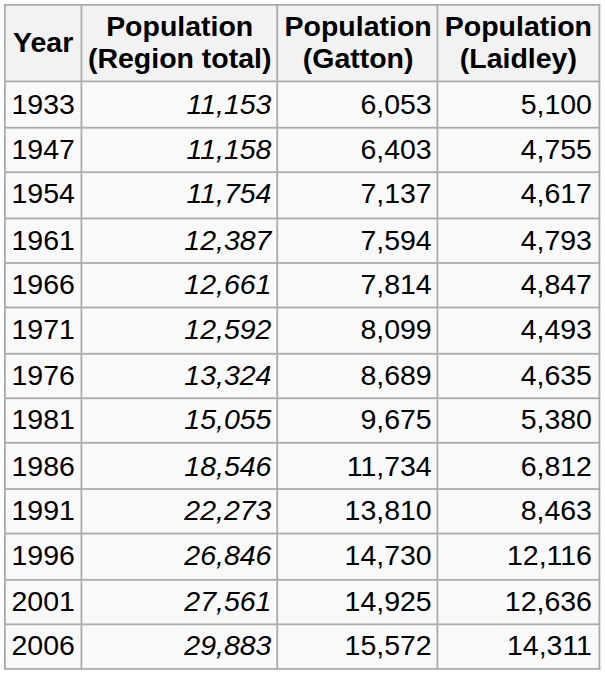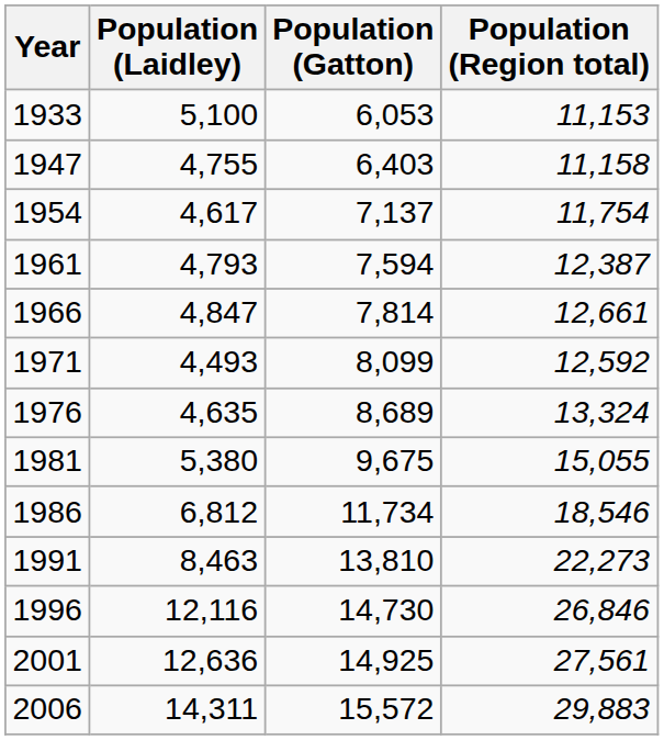columns swapped: Population (Region total) <-> Population (Laidley)
